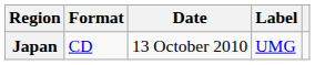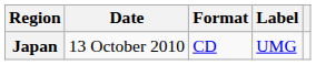columns swapped: Date <-> Format
